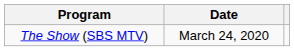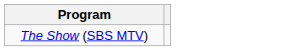- column: Date | March 24, 2020
